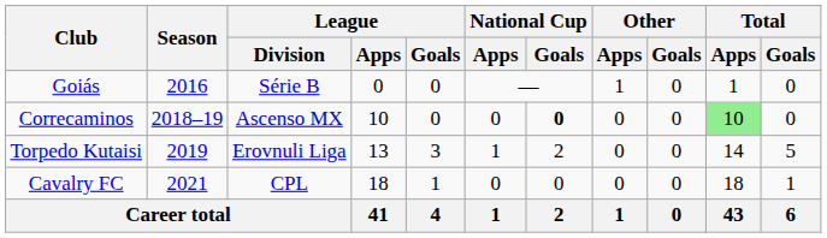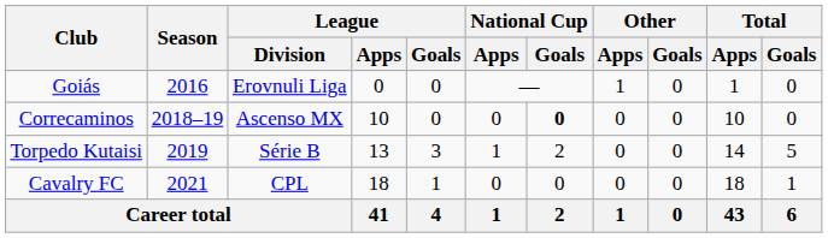Goiás | League / Division: Série B -> Erovnuli Liga
Correcaminos | Total / Apps: lightgreen background -> no background
Torpedo Kutaisi | League / Division: Erovnuli Liga -> Série B
